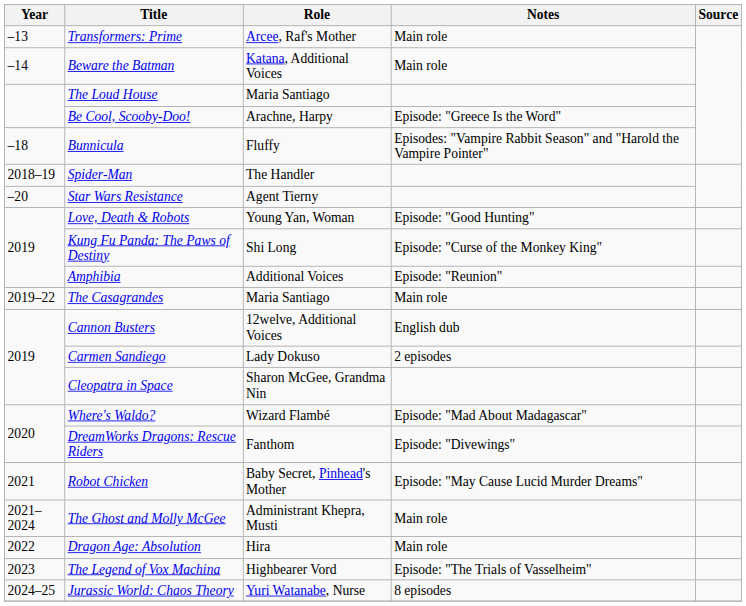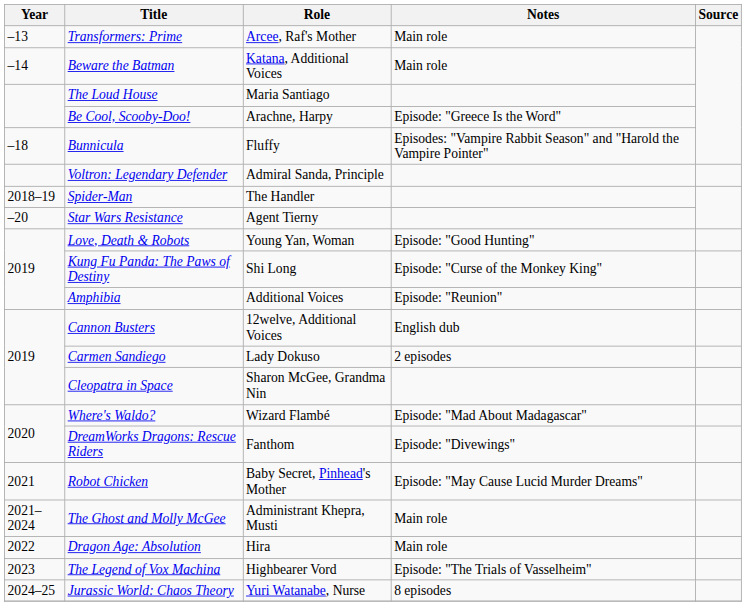+ row: Voltron: Legendary Defender | Admiral Sanda, Principle
- row: 2019–22 | The Casagrandes | Maria Santiago | Main role
